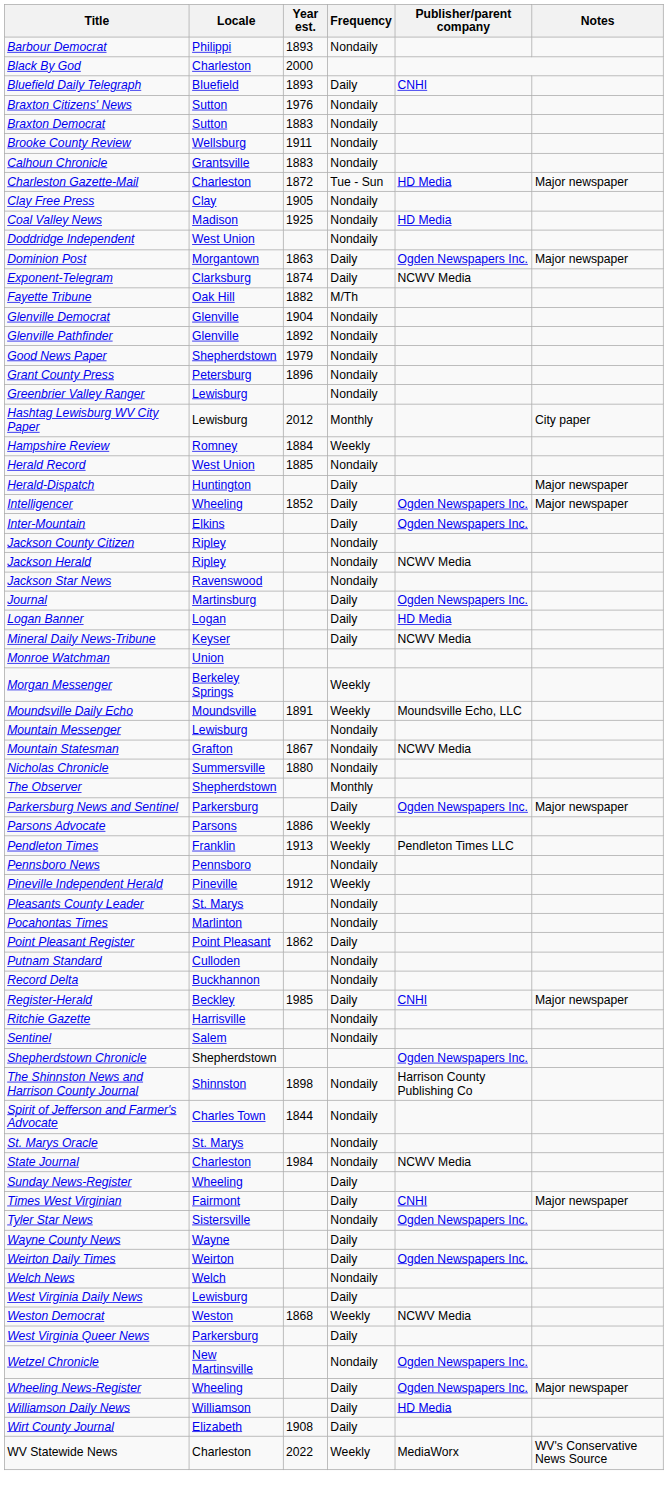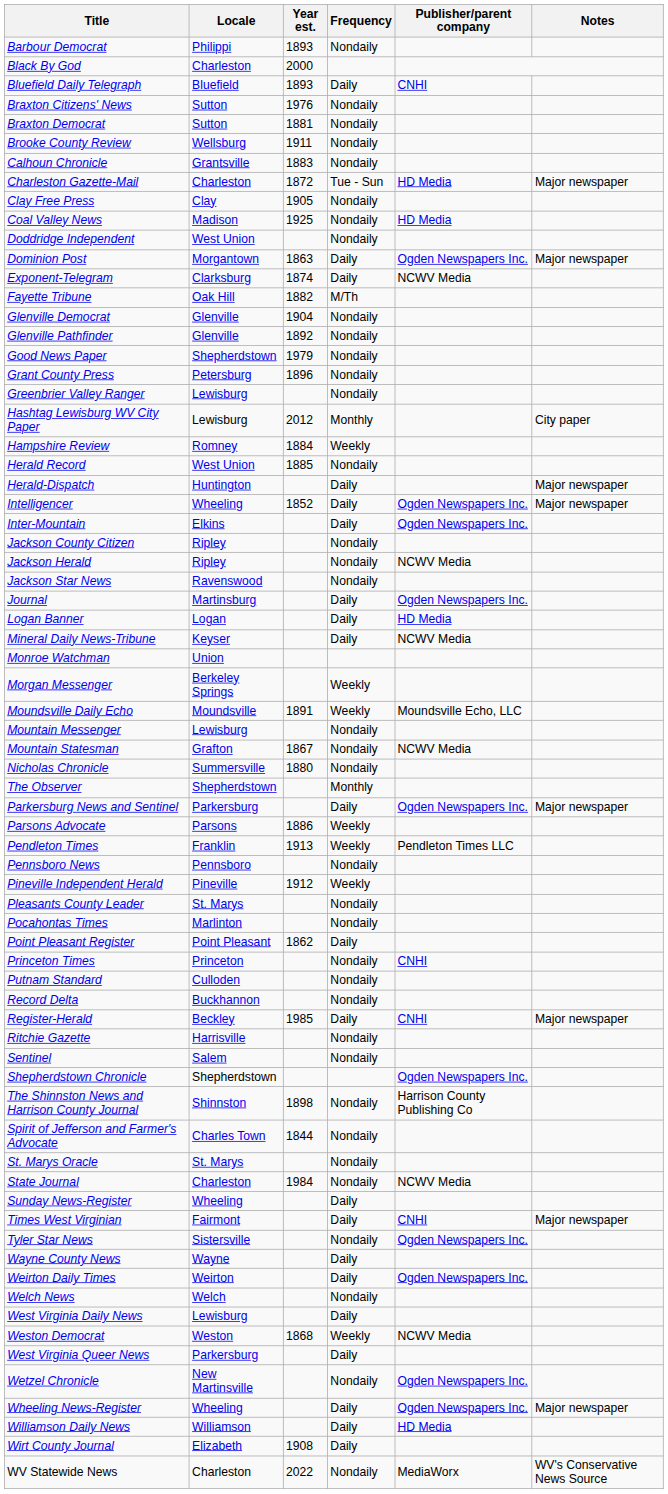Braxton Democrat | Year est.: 1883 -> 1881
+ row: Princeton Times | Princeton | Nondaily | CNHI
WV Statewide News | Frequency: Weekly -> Nondaily
